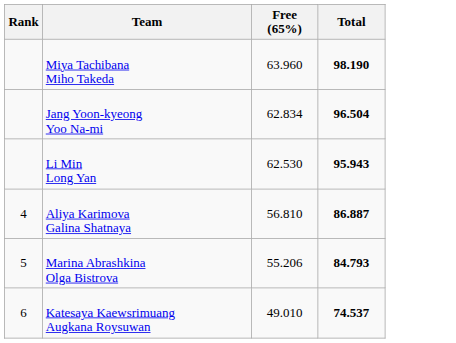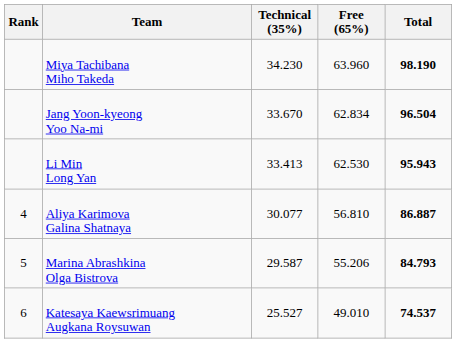+ column: Technical (35%) | 34.230 | 33.670 | 33.413 | 30.077 | 29.587 | 25.527
